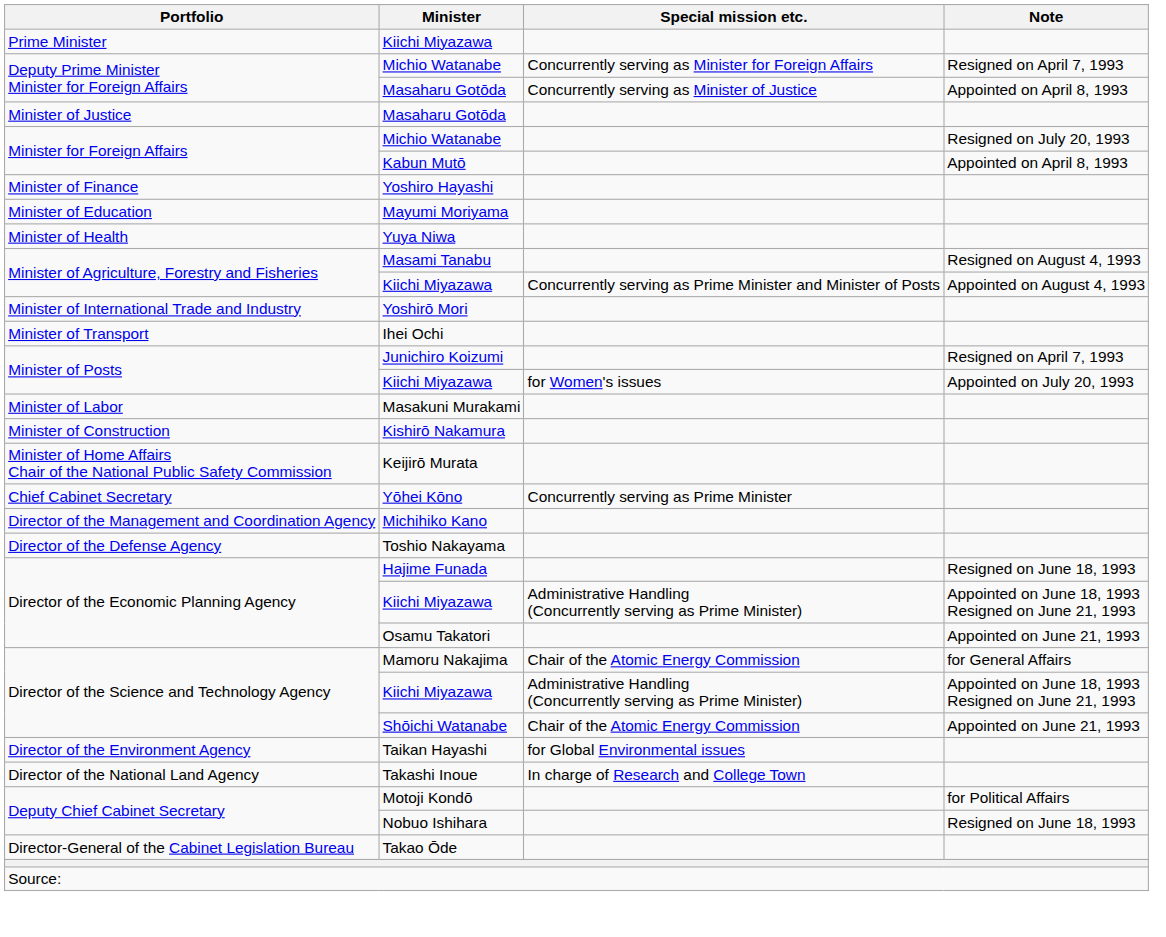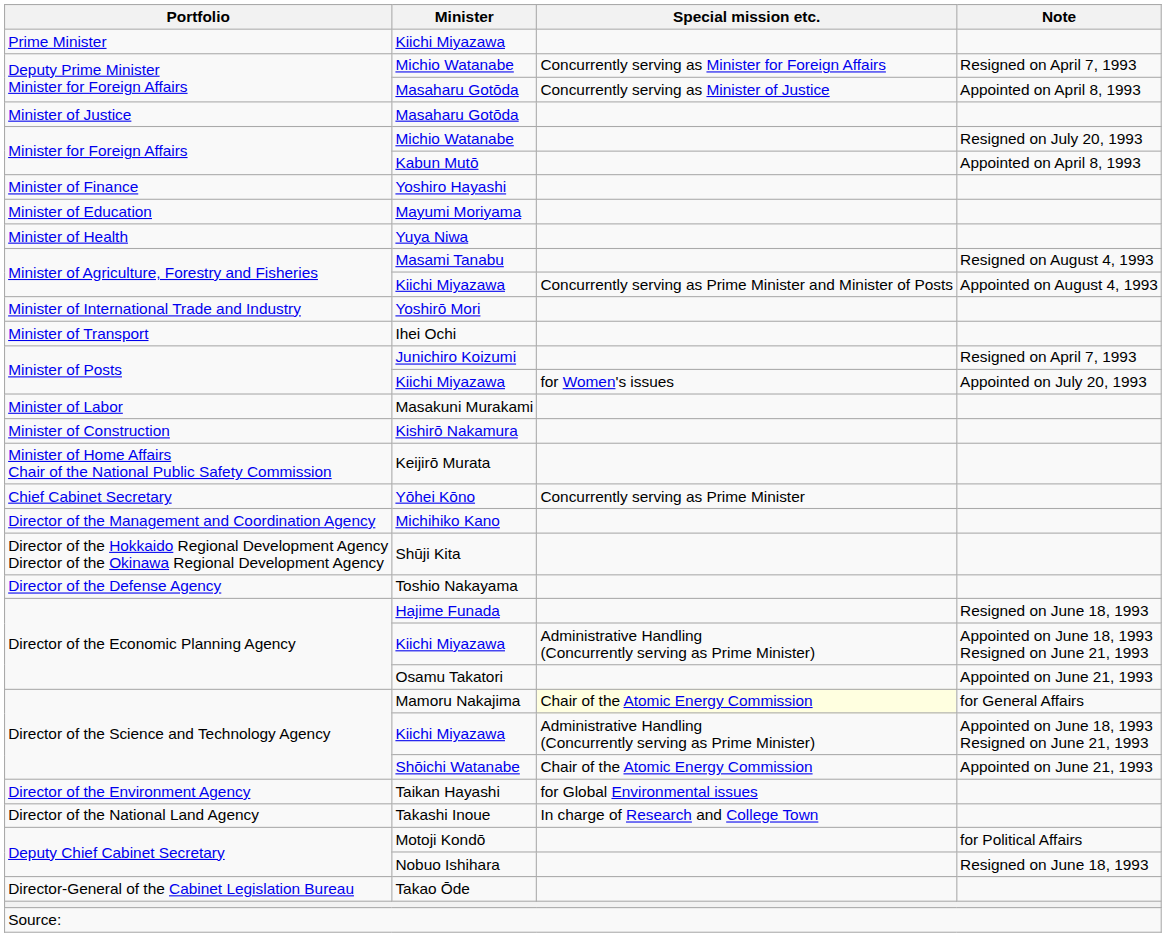+ row: Director of the Hokkaido Regional Development Agency Director of the Okinawa Regional Development Agency | Shūji Kita
Mamoru Nakajima | Special mission etc.: no background -> lightyellow background
